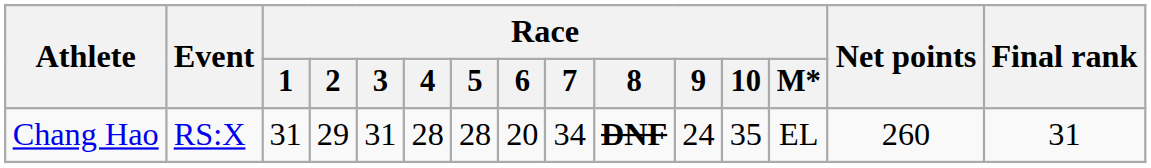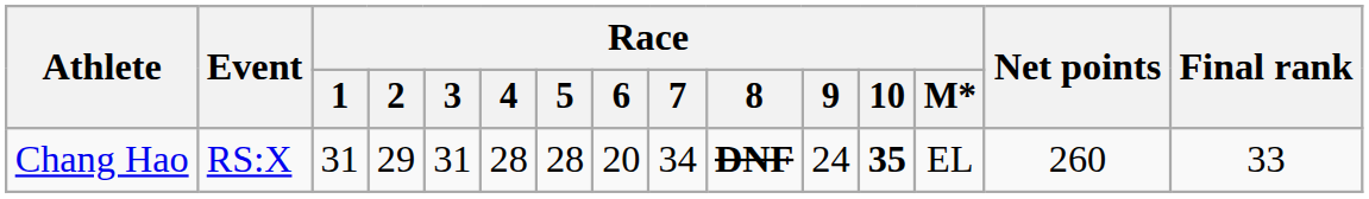Chang Hao | Race / 10: normal -> bold
Chang Hao | Final rank: 31 -> 33
